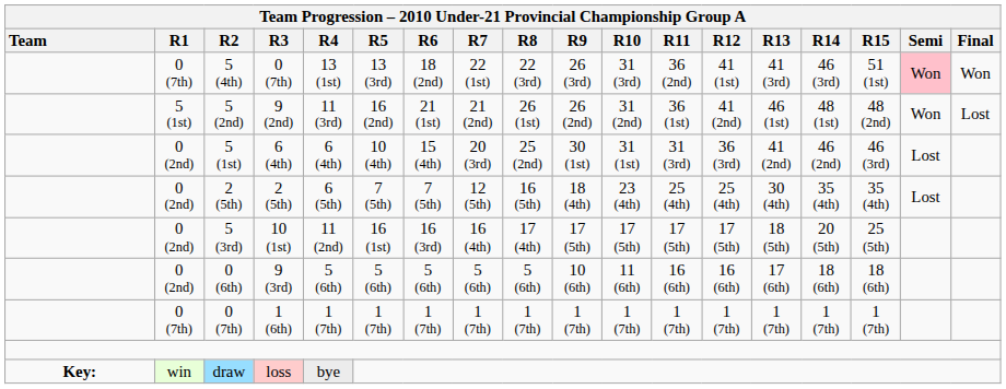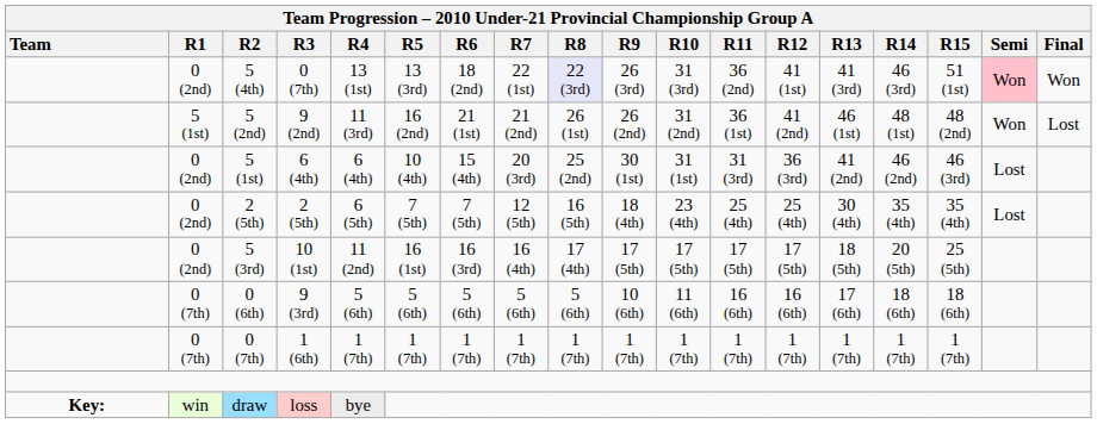5 (4th) | column 2: 0 (7th) -> 0 (2nd)
5 (4th) | column 9: no background -> lavender background
0 (6th) | column 2: 0 (2nd) -> 0 (7th)
